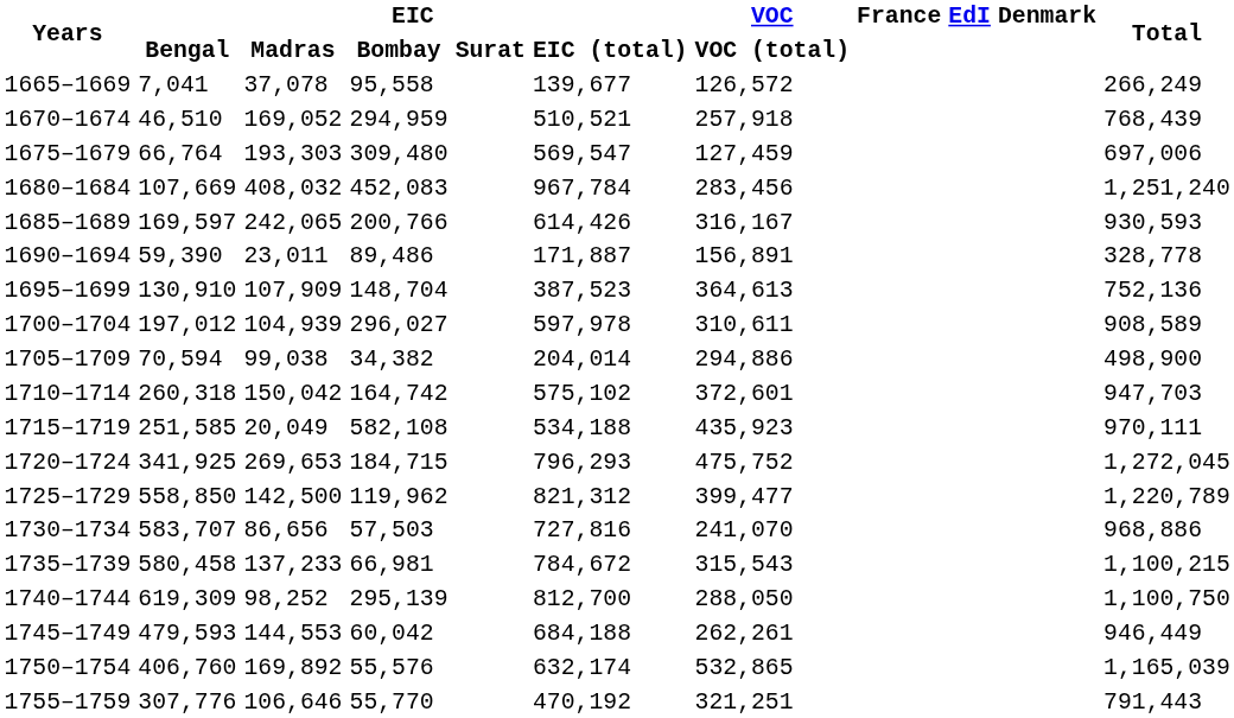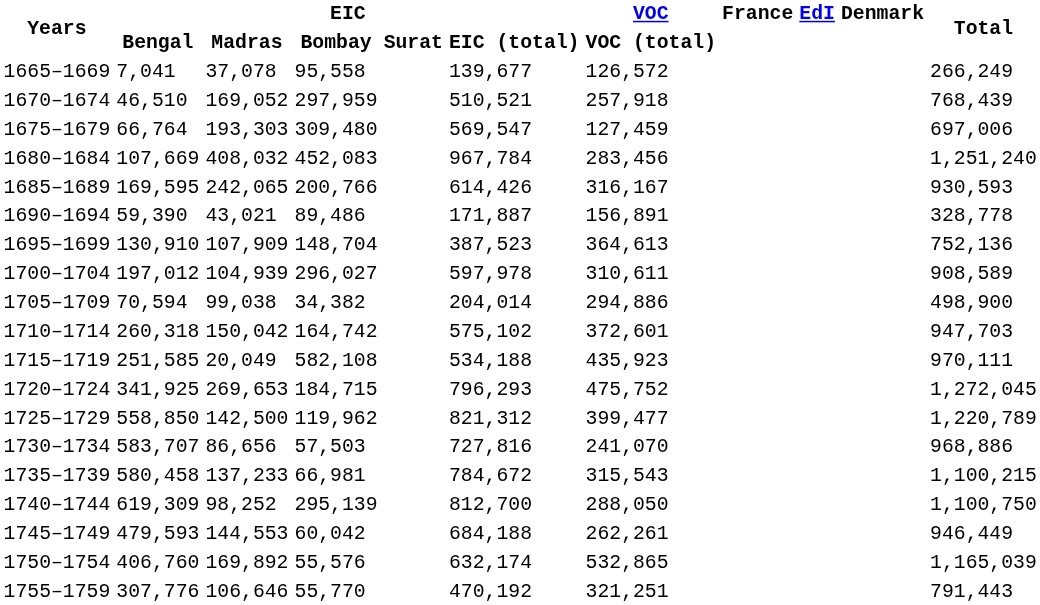1670–1674 | EIC / Bombay: 294,959 -> 297,959
1685–1689 | EIC / Bengal: 169,597 -> 169,595
1690–1694 | EIC / Madras: 23,011 -> 43,021
